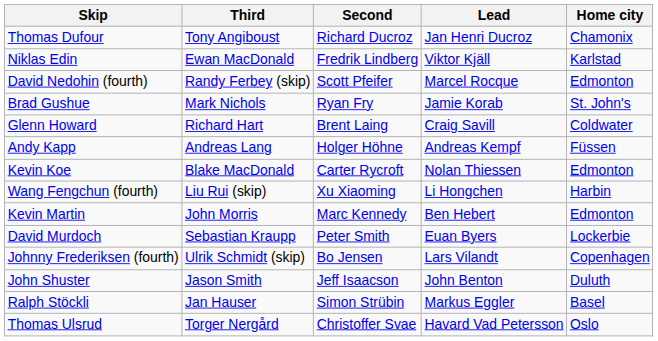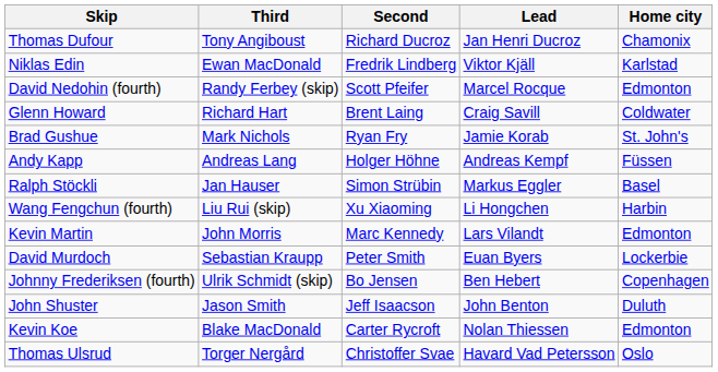rows swapped: Brad Gushue <-> Glenn Howard
rows swapped: Kevin Koe <-> Ralph Stöckli
Kevin Martin | Lead: Ben Hebert -> Lars Vilandt
Johnny Frederiksen (fourth) | Lead: Lars Vilandt -> Ben Hebert
